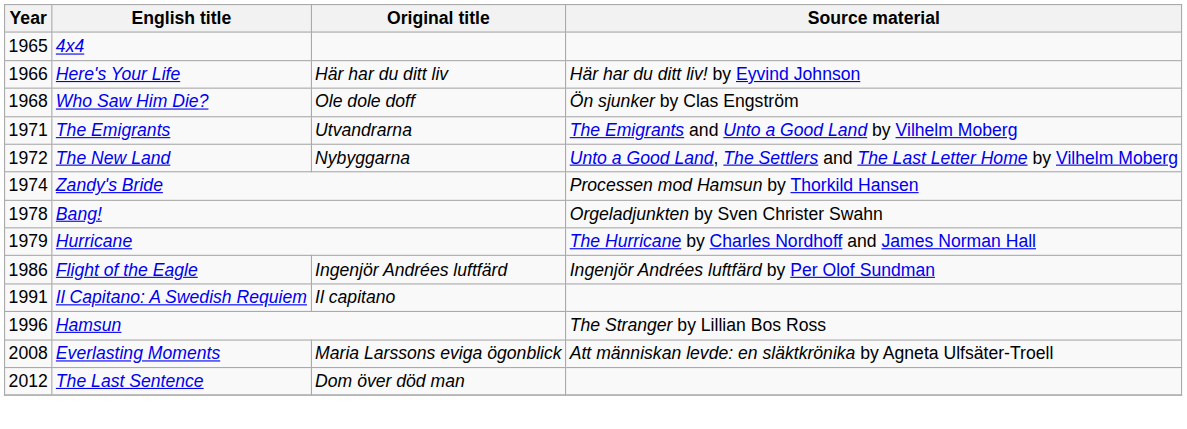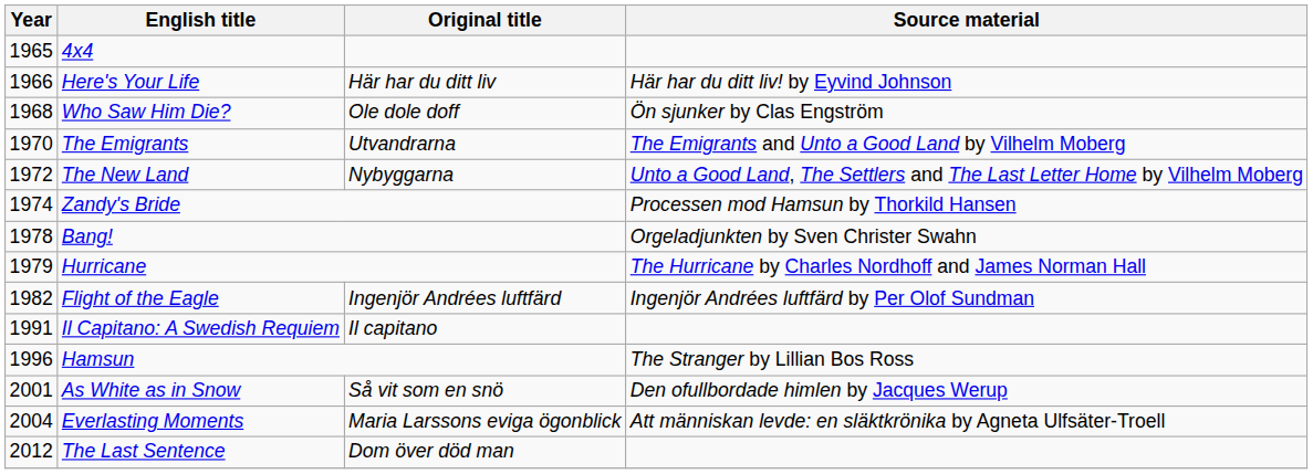The Emigrants | Year: 1971 -> 1970
Flight of the Eagle | Year: 1986 -> 1982
+ row: 2001 | As White as in Snow | Så vit som en snö | Den ofullbordade himlen by Jacques Werup
Everlasting Moments | Year: 2008 -> 2004
